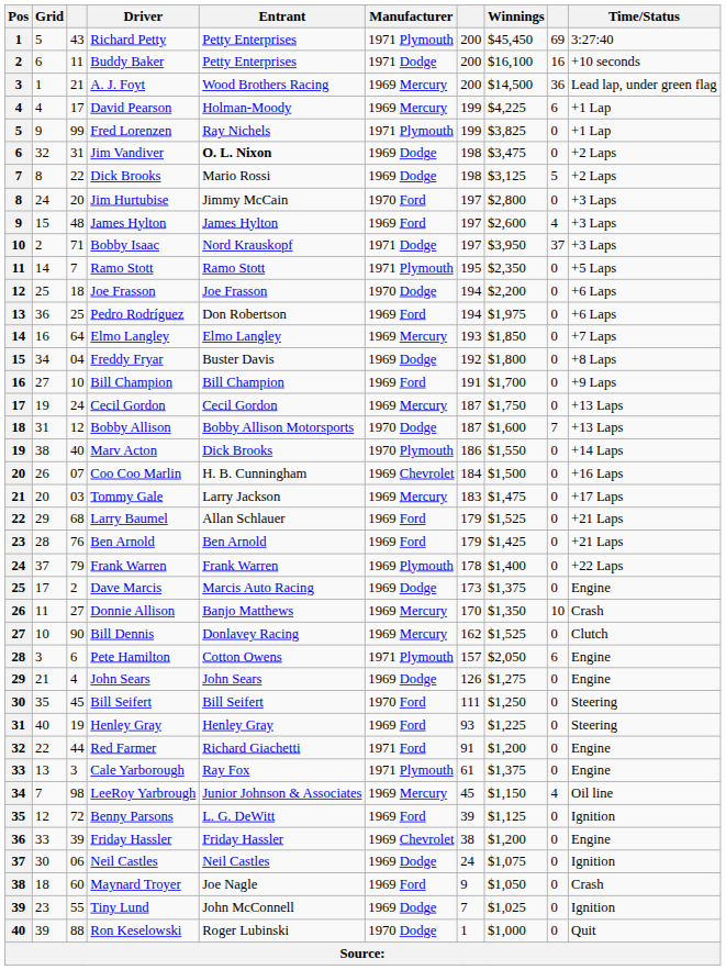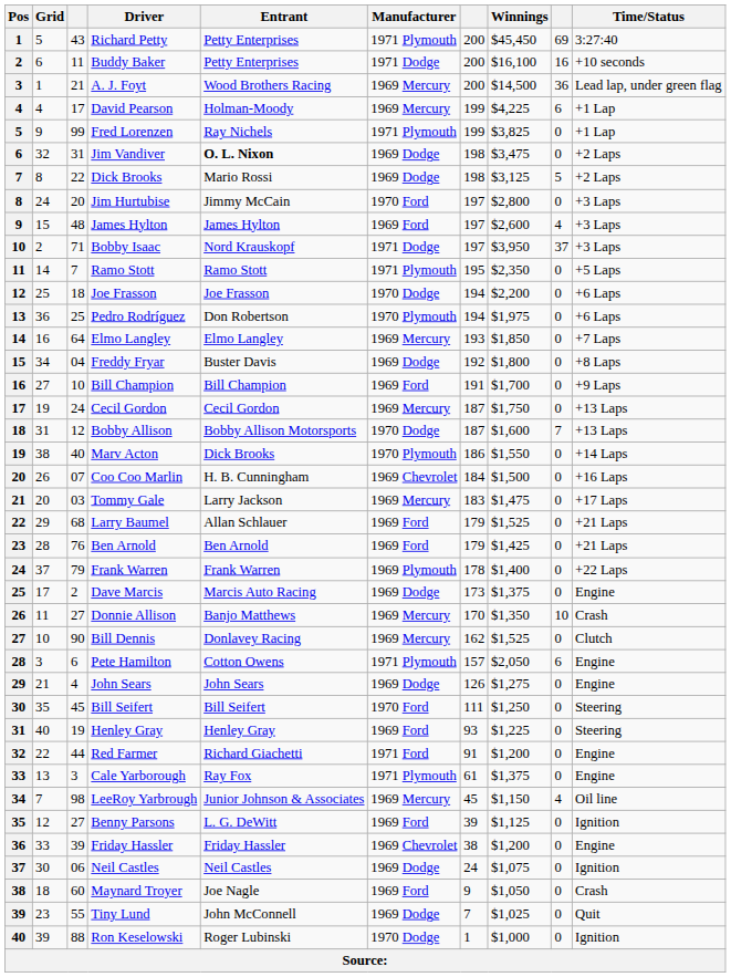Pedro Rodríguez | Manufacturer: 1969 Ford -> 1970 Plymouth
Benny Parsons | column 3: 72 -> 27
Tiny Lund | Time/Status: Ignition -> Quit
Ron Keselowski | Time/Status: Quit -> Ignition
